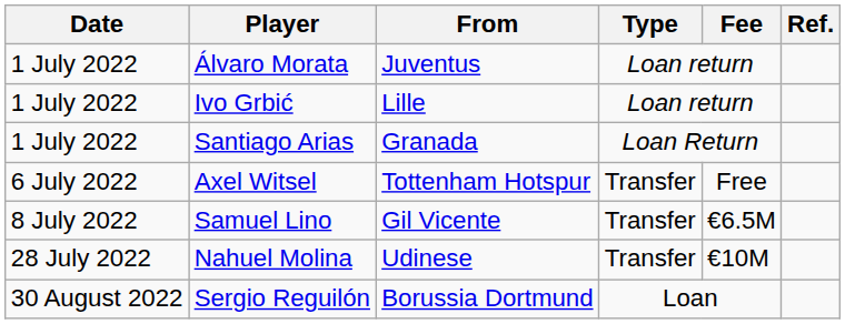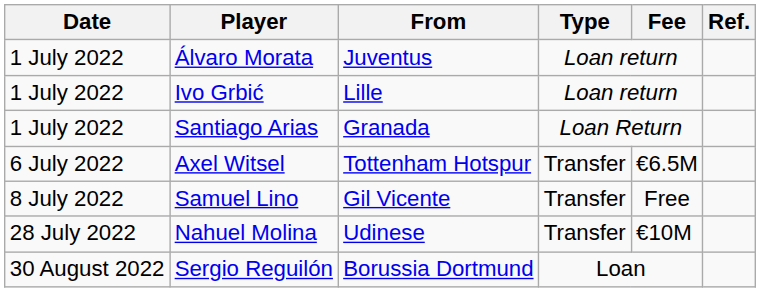Axel Witsel | Fee: Free -> €6.5M
Samuel Lino | Fee: €6.5M -> Free
